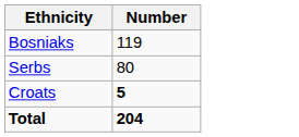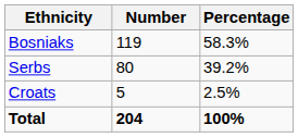+ column: Percentage | 58.3% | 39.2% | 2.5% | 100%
Croats | Number: bold -> normal
